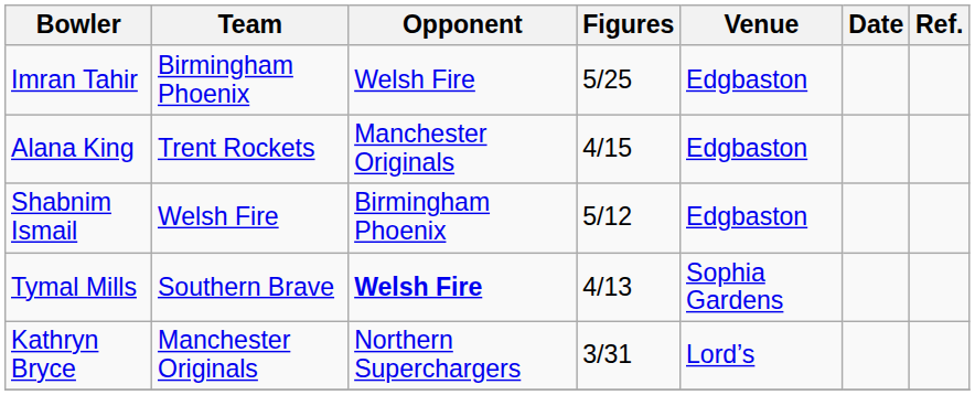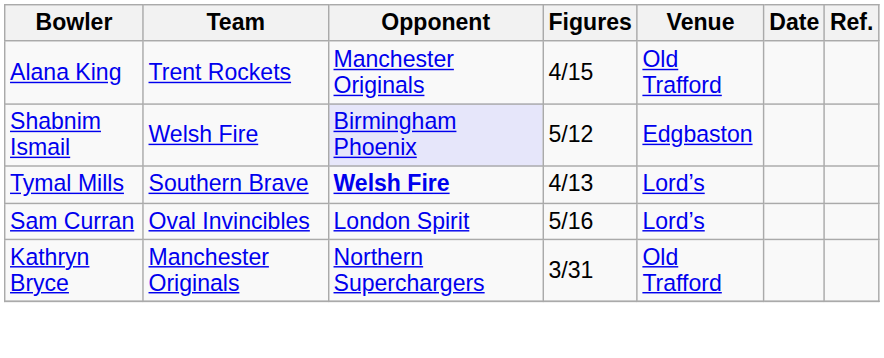- row: Imran Tahir | Birmingham Phoenix | Welsh Fire | 5/25 | Edgbaston
Alana King | Venue: Edgbaston -> Old Trafford
Shabnim Ismail | Opponent: no background -> lavender background
Tymal Mills | Venue: Sophia Gardens -> Lord’s
+ row: Sam Curran | Oval Invincibles | London Spirit | 5/16 | Lord’s
Kathryn Bryce | Venue: Lord’s -> Old Trafford
